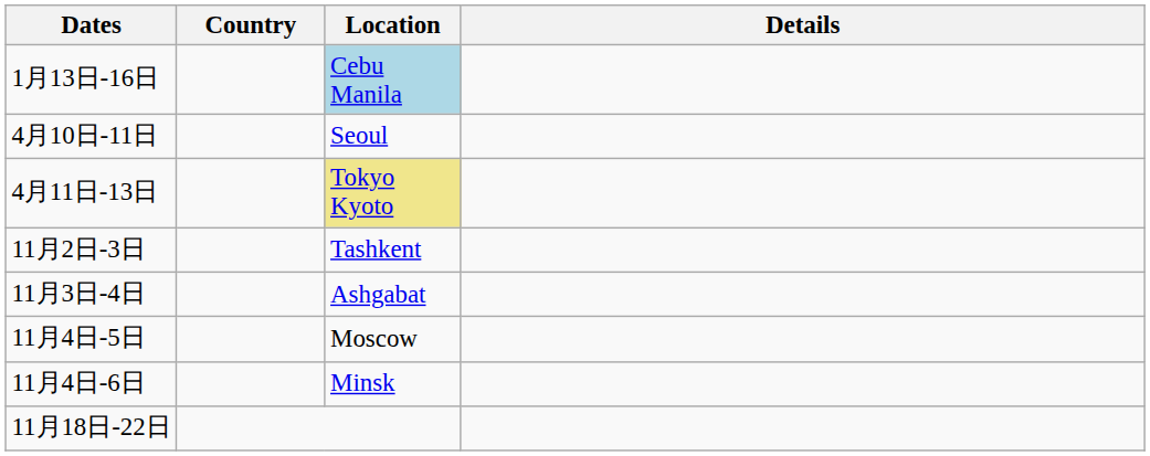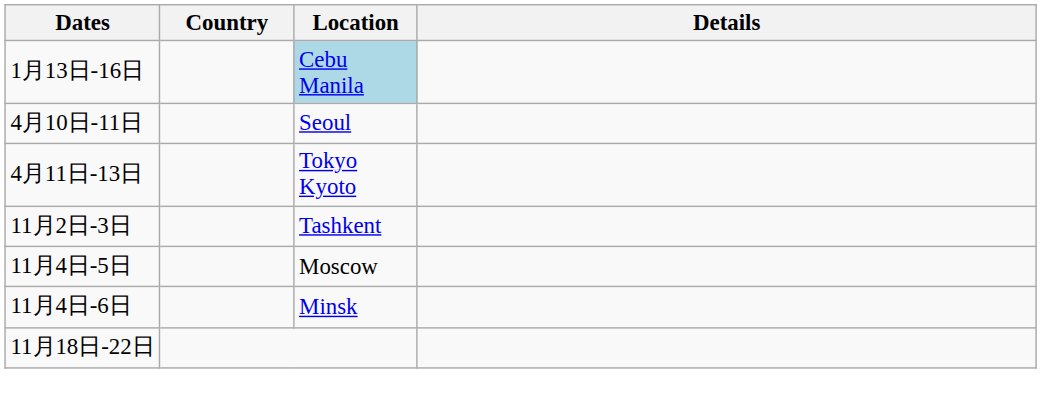4月11日-13日 | Location: khaki background -> no background
- row: 11月3日-4日 | Ashgabat
